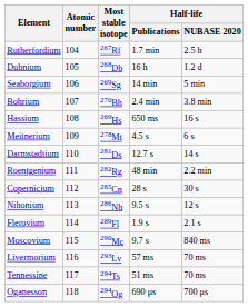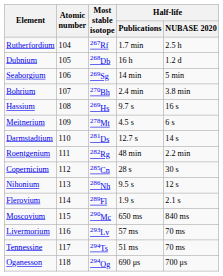Hassium | Half-life / Publications: 650 ms -> 9.7 s
Moscovium | Half-life / Publications: 9.7 s -> 650 ms
